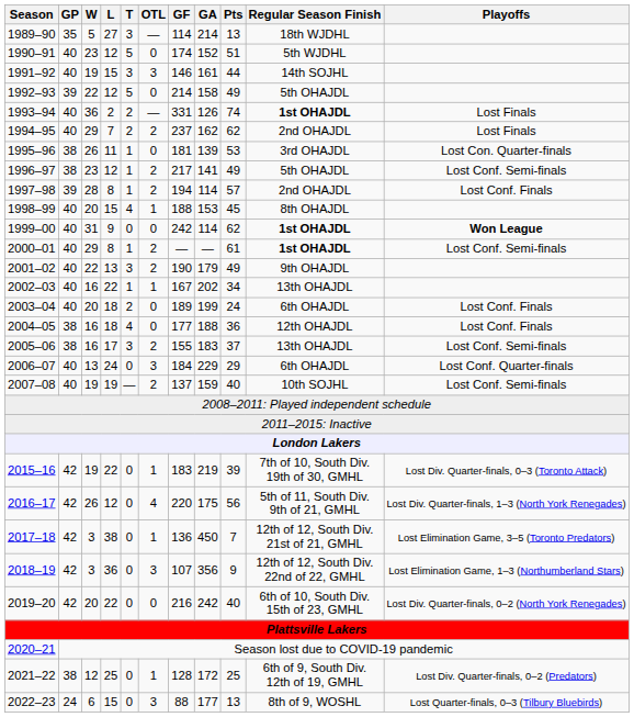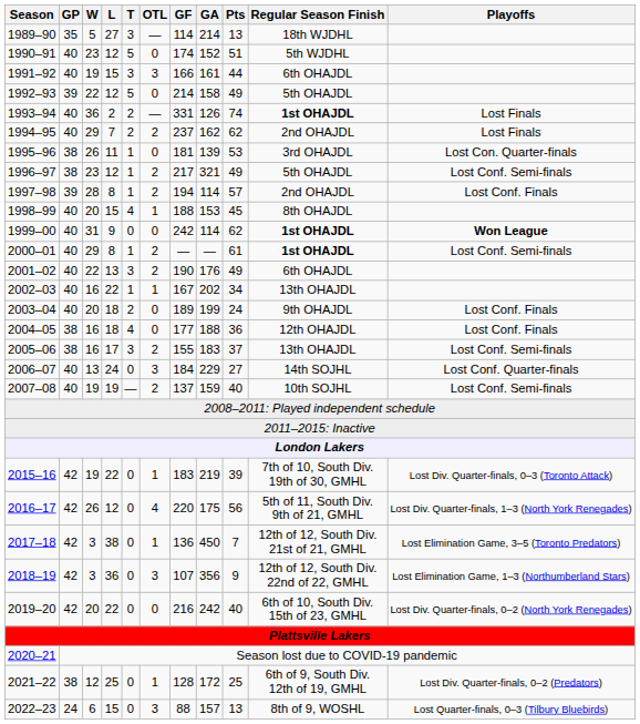1991–92 | GF: 146 -> 166
1991–92 | Regular Season Finish: 14th SOJHL -> 6th OHAJDL
1996–97 | GA: 141 -> 321
2001–02 | GA: 179 -> 176
2001–02 | Regular Season Finish: 9th OHAJDL -> 6th OHAJDL
2003–04 | Regular Season Finish: 6th OHAJDL -> 9th OHAJDL
2006–07 | Pts: 29 -> 27
2006–07 | Regular Season Finish: 6th OHAJDL -> 14th SOJHL
2022–23 | GA: 177 -> 157
